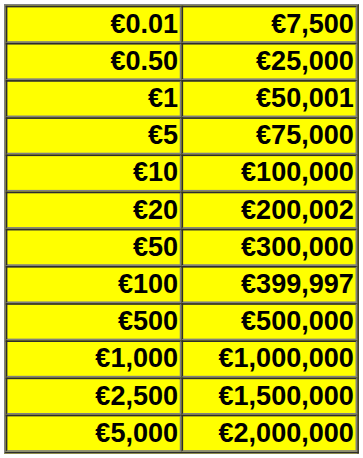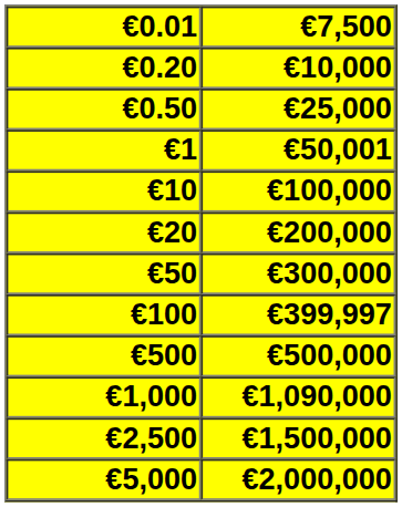+ row: €0.20 | €10,000
- row: €5 | €75,000
€20 | €7,500: €200,002 -> €200,000
€1,000 | €7,500: €1,000,000 -> €1,090,000
